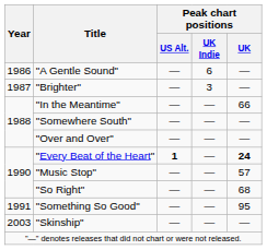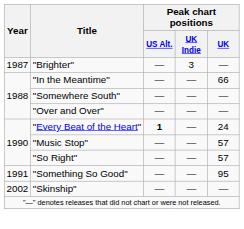- row: 1986 | "A Gentle Sound" | — | 6 | —
"Every Beat of the Heart" | Peak chart positions / UK: bold -> normal
"So Right" | Peak chart positions / UK: 68 -> 57
"Skinship" | Year: 2003 -> 2002
